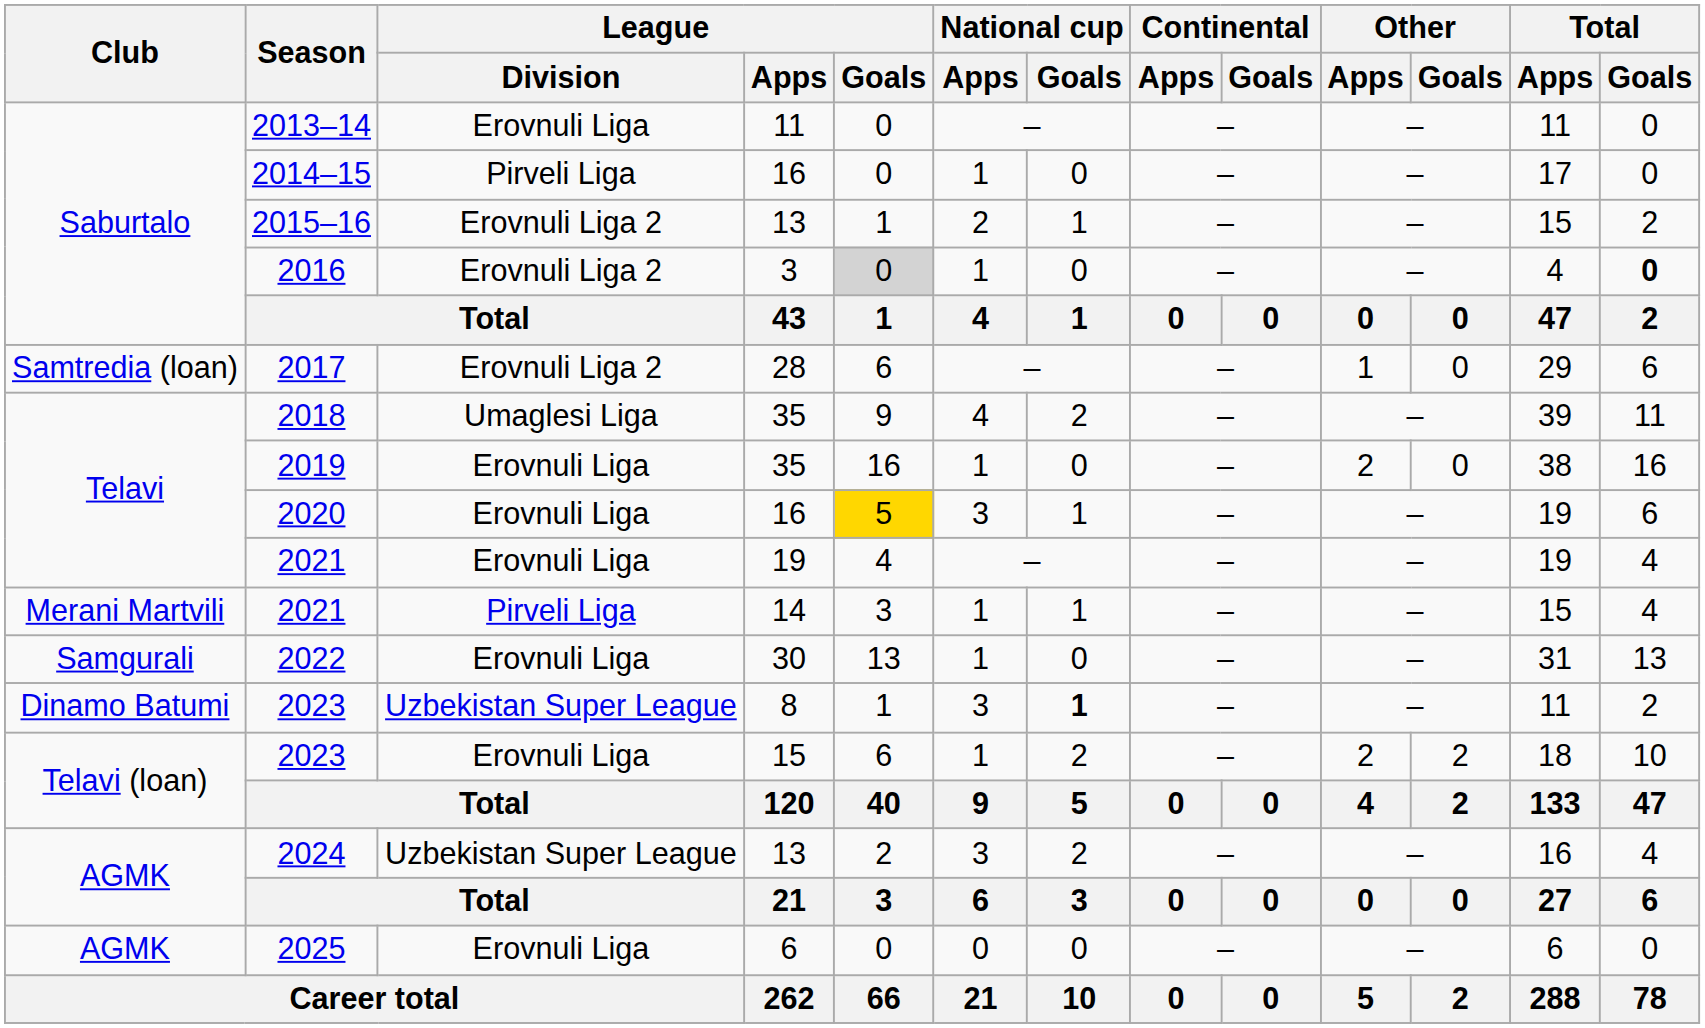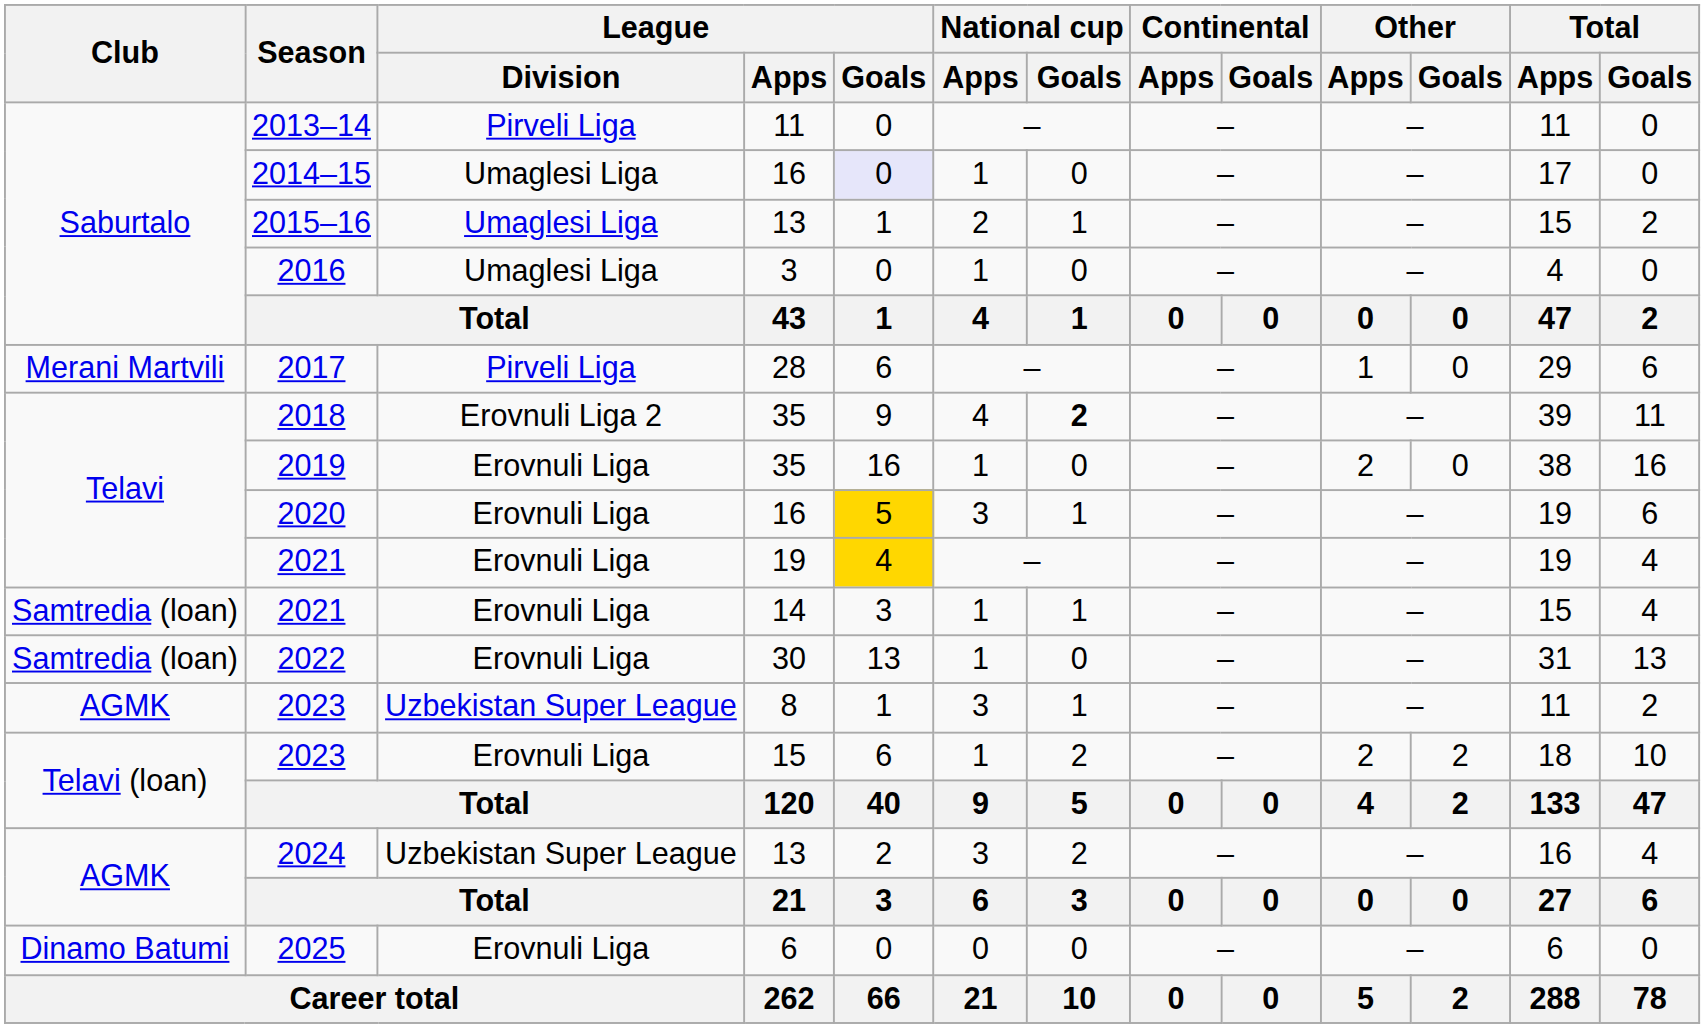2013–14 | League / Division: Erovnuli Liga -> Pirveli Liga
2014–15 | League / Division: Pirveli Liga -> Umaglesi Liga
2014–15 | League / Goals: no background -> lavender background
2015–16 | League / Division: Erovnuli Liga 2 -> Umaglesi Liga
2016 | League / Division: Erovnuli Liga 2 -> Umaglesi Liga
2016 | League / Goals: lightgrey background -> no background
2016 | Total / Goals: bold -> normal
2017 | Club: Samtredia (loan) -> Merani Martvili
2017 | League / Division: Erovnuli Liga 2 -> Pirveli Liga
2018 | League / Division: Umaglesi Liga -> Erovnuli Liga 2
2018 | National cup / Goals: normal -> bold
2021 / 19 | League / Goals: no background -> gold background
2021 / 14 | Club: Merani Martvili -> Samtredia (loan)
2021 / 14 | League / Division: Pirveli Liga -> Erovnuli Liga
2022 | Club: Samgurali -> Samtredia (loan)
2023 / 8 | Club: Dinamo Batumi -> AGMK
2023 / 8 | National cup / Goals: bold -> normal
2025 | Club: AGMK -> Dinamo Batumi
